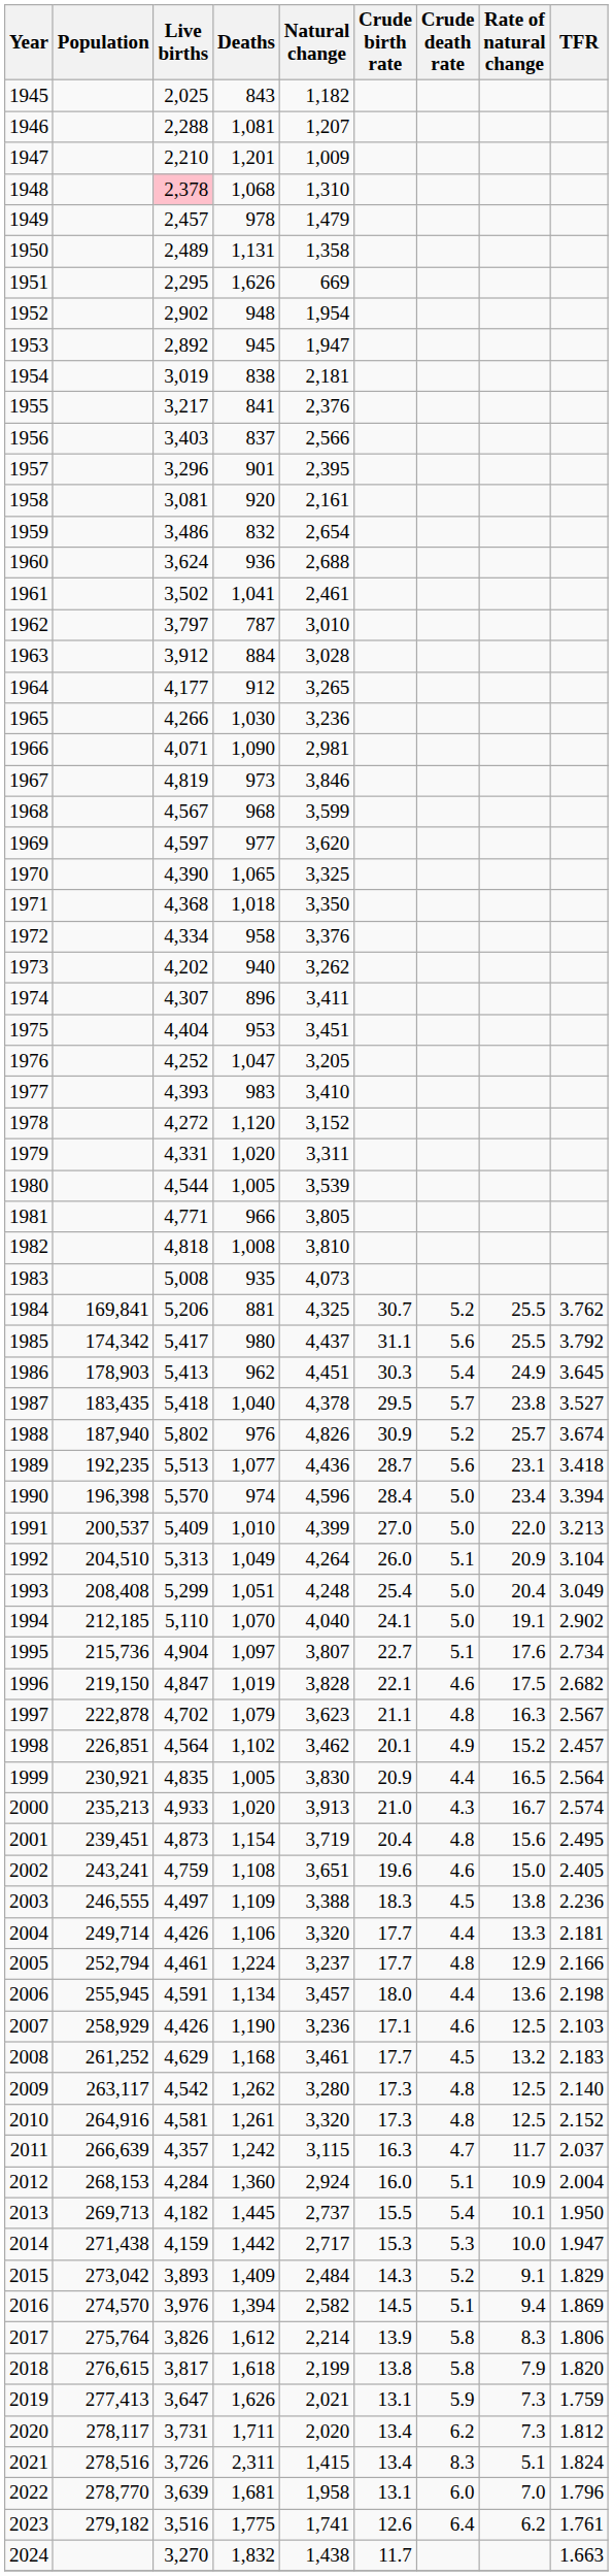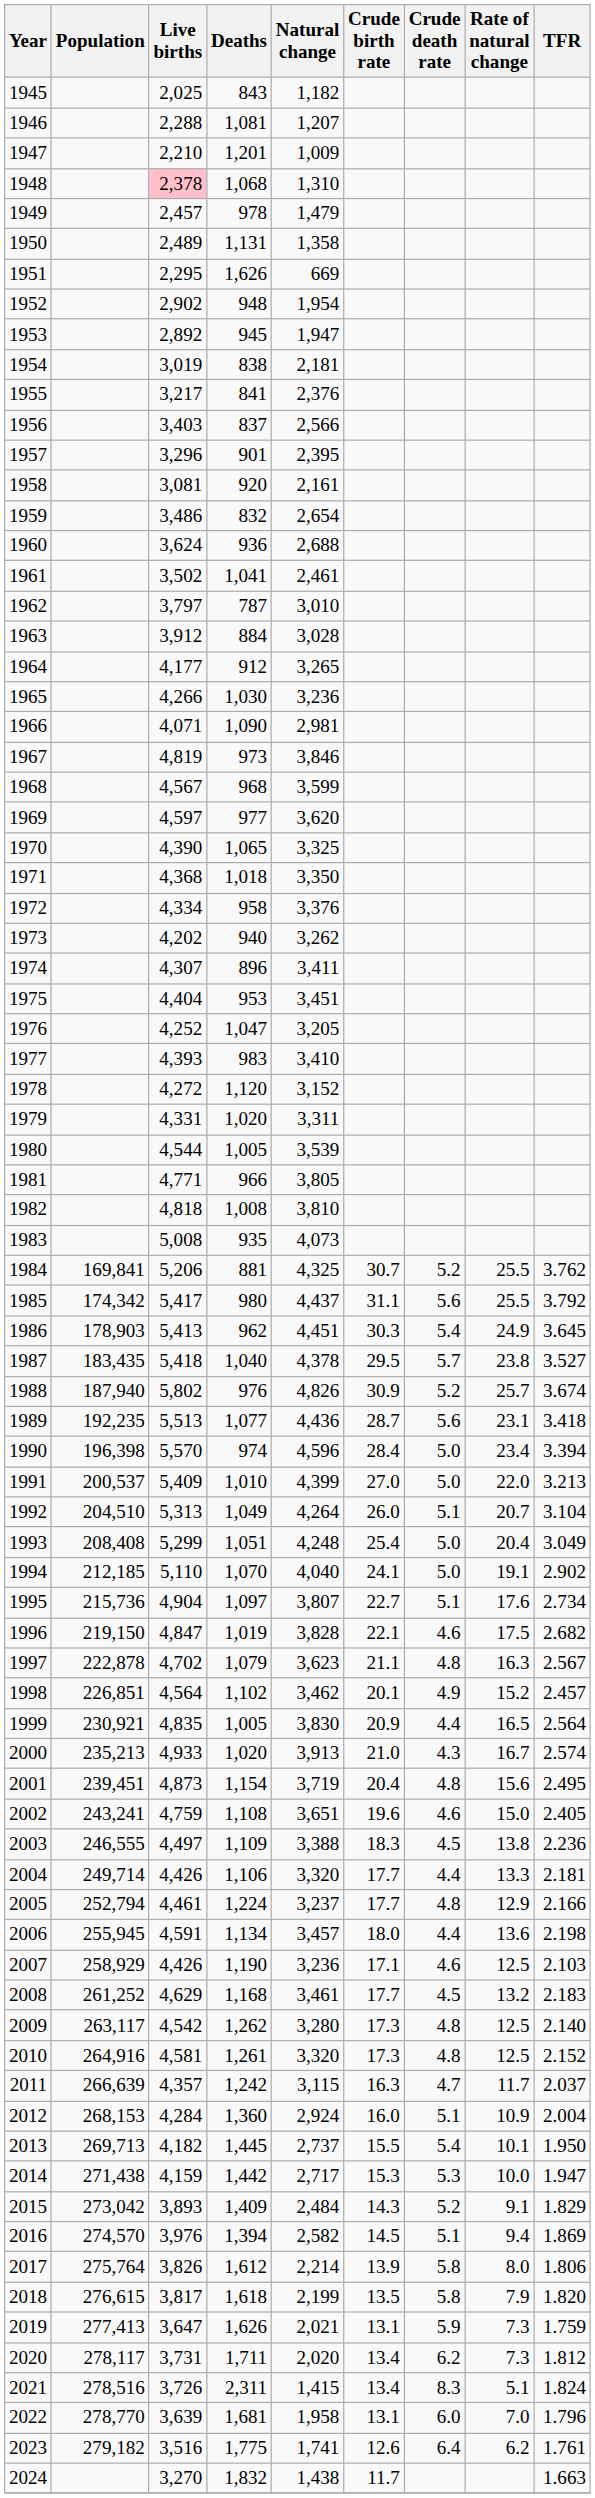1992 | Rate of natural change: 20.9 -> 20.7
2017 | Rate of natural change: 8.3 -> 8.0
2018 | Crude birth rate: 13.8 -> 13.5
